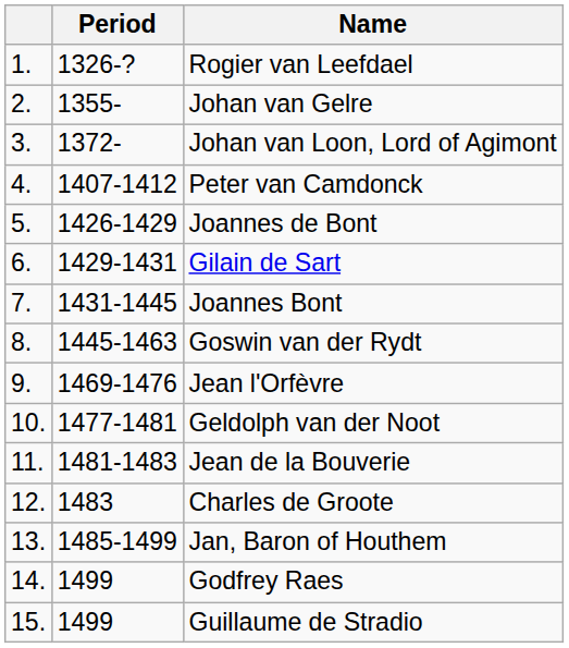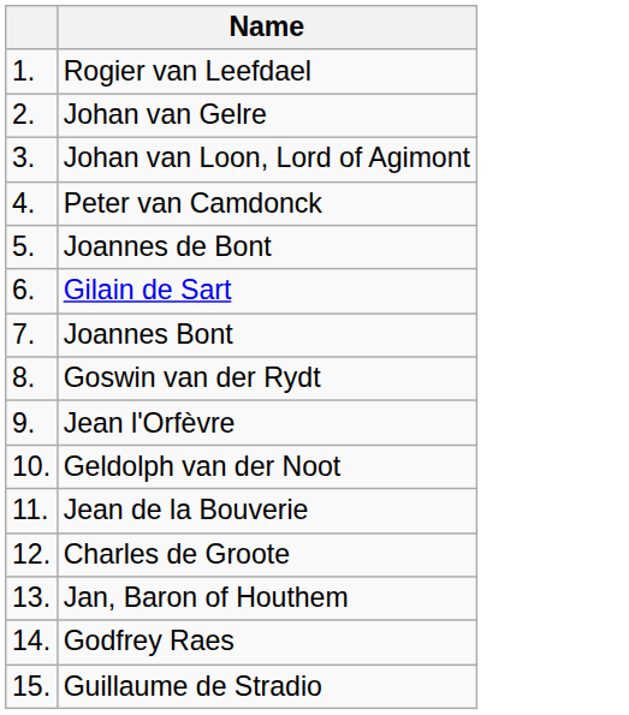- column: Period | 1326-? | 1355- | 1372- | 1407-1412 | 1426-1429 | 1429-1431 | 1431-1445 | 1445-1463 | 1469-1476 | 1477-1481 | 1481-1483 | 1483 | 1485-1499 | 1499 | 1499
